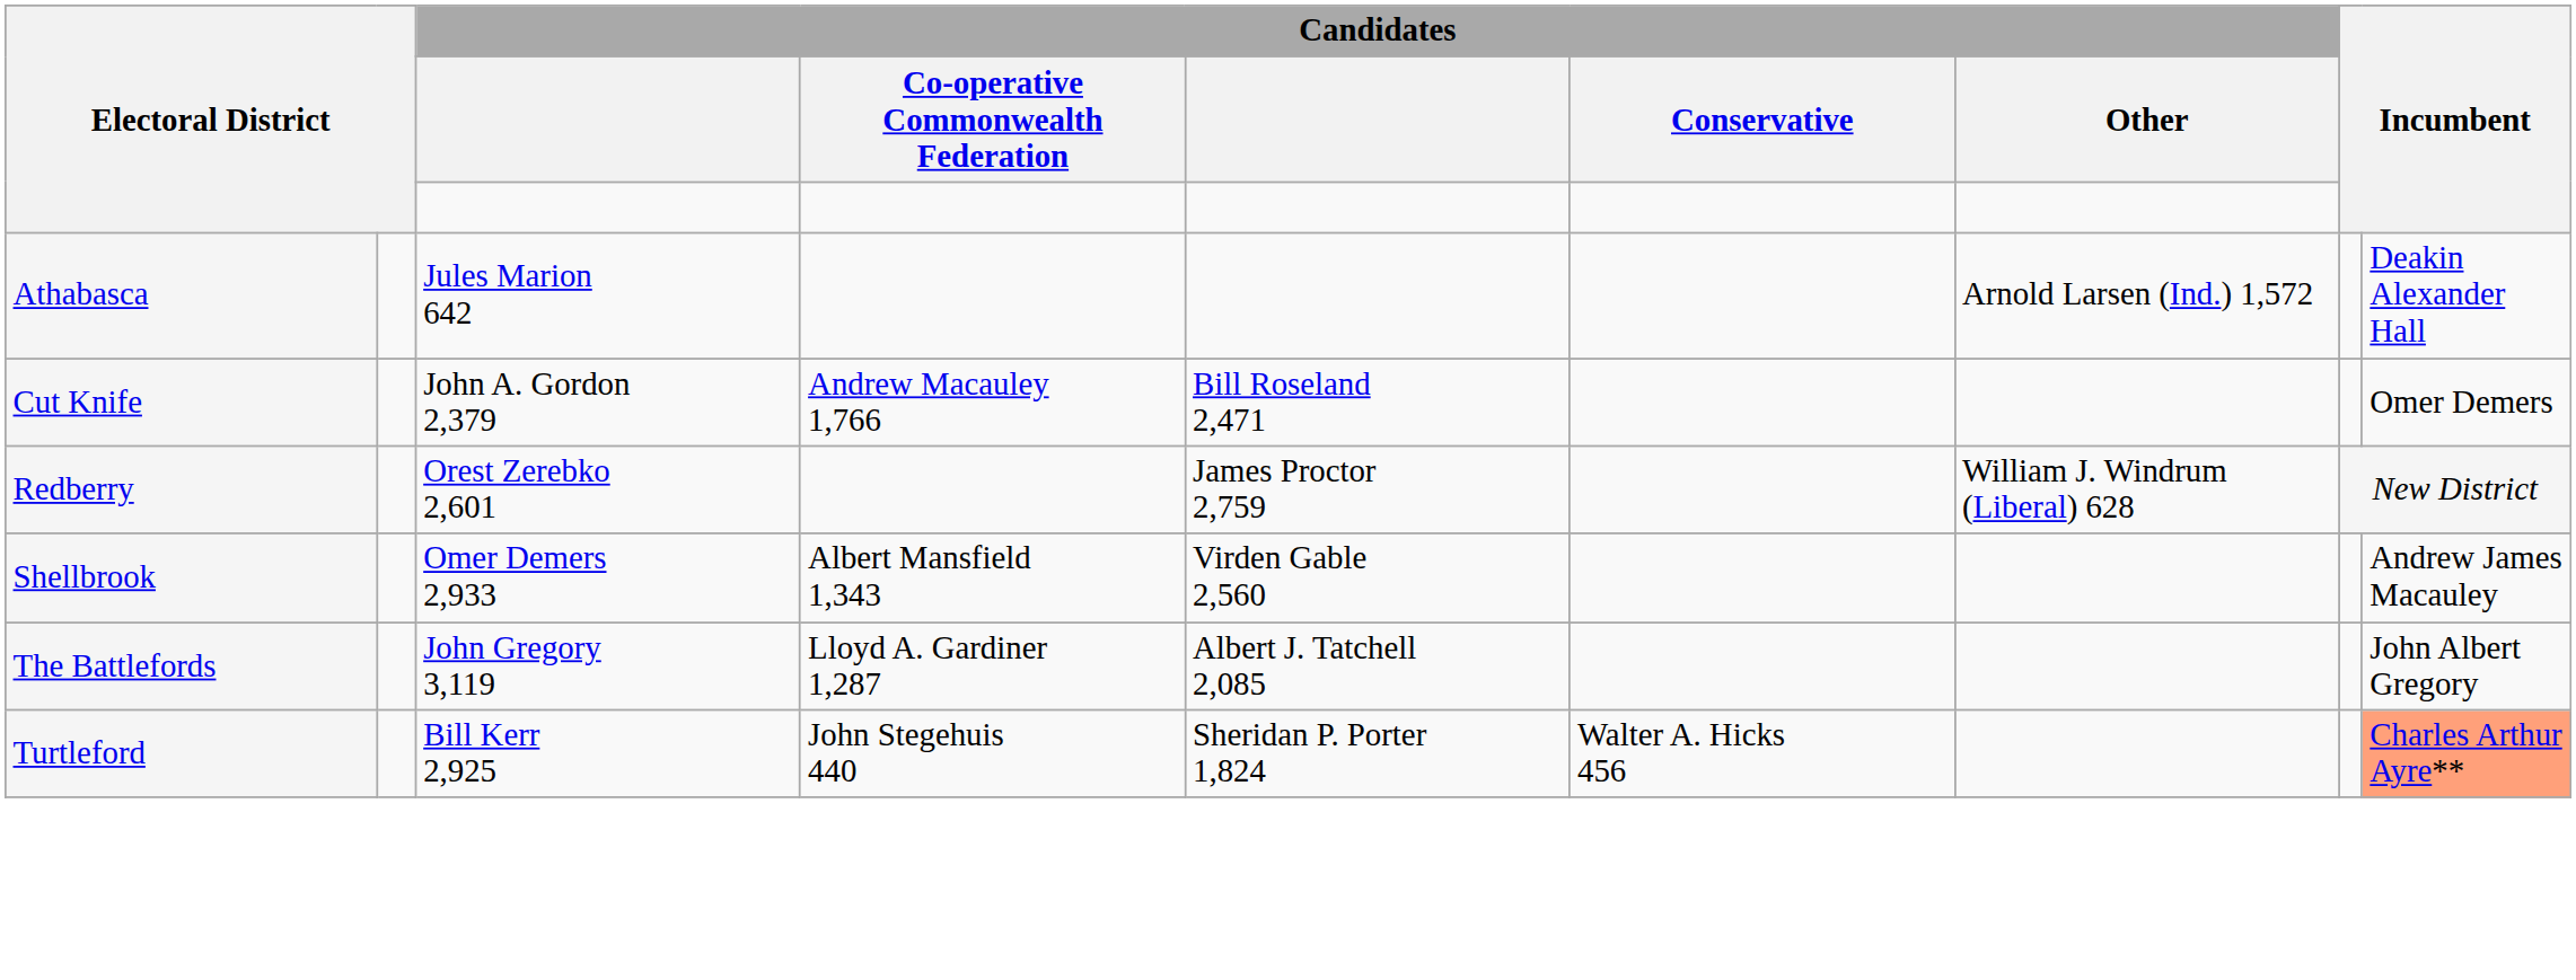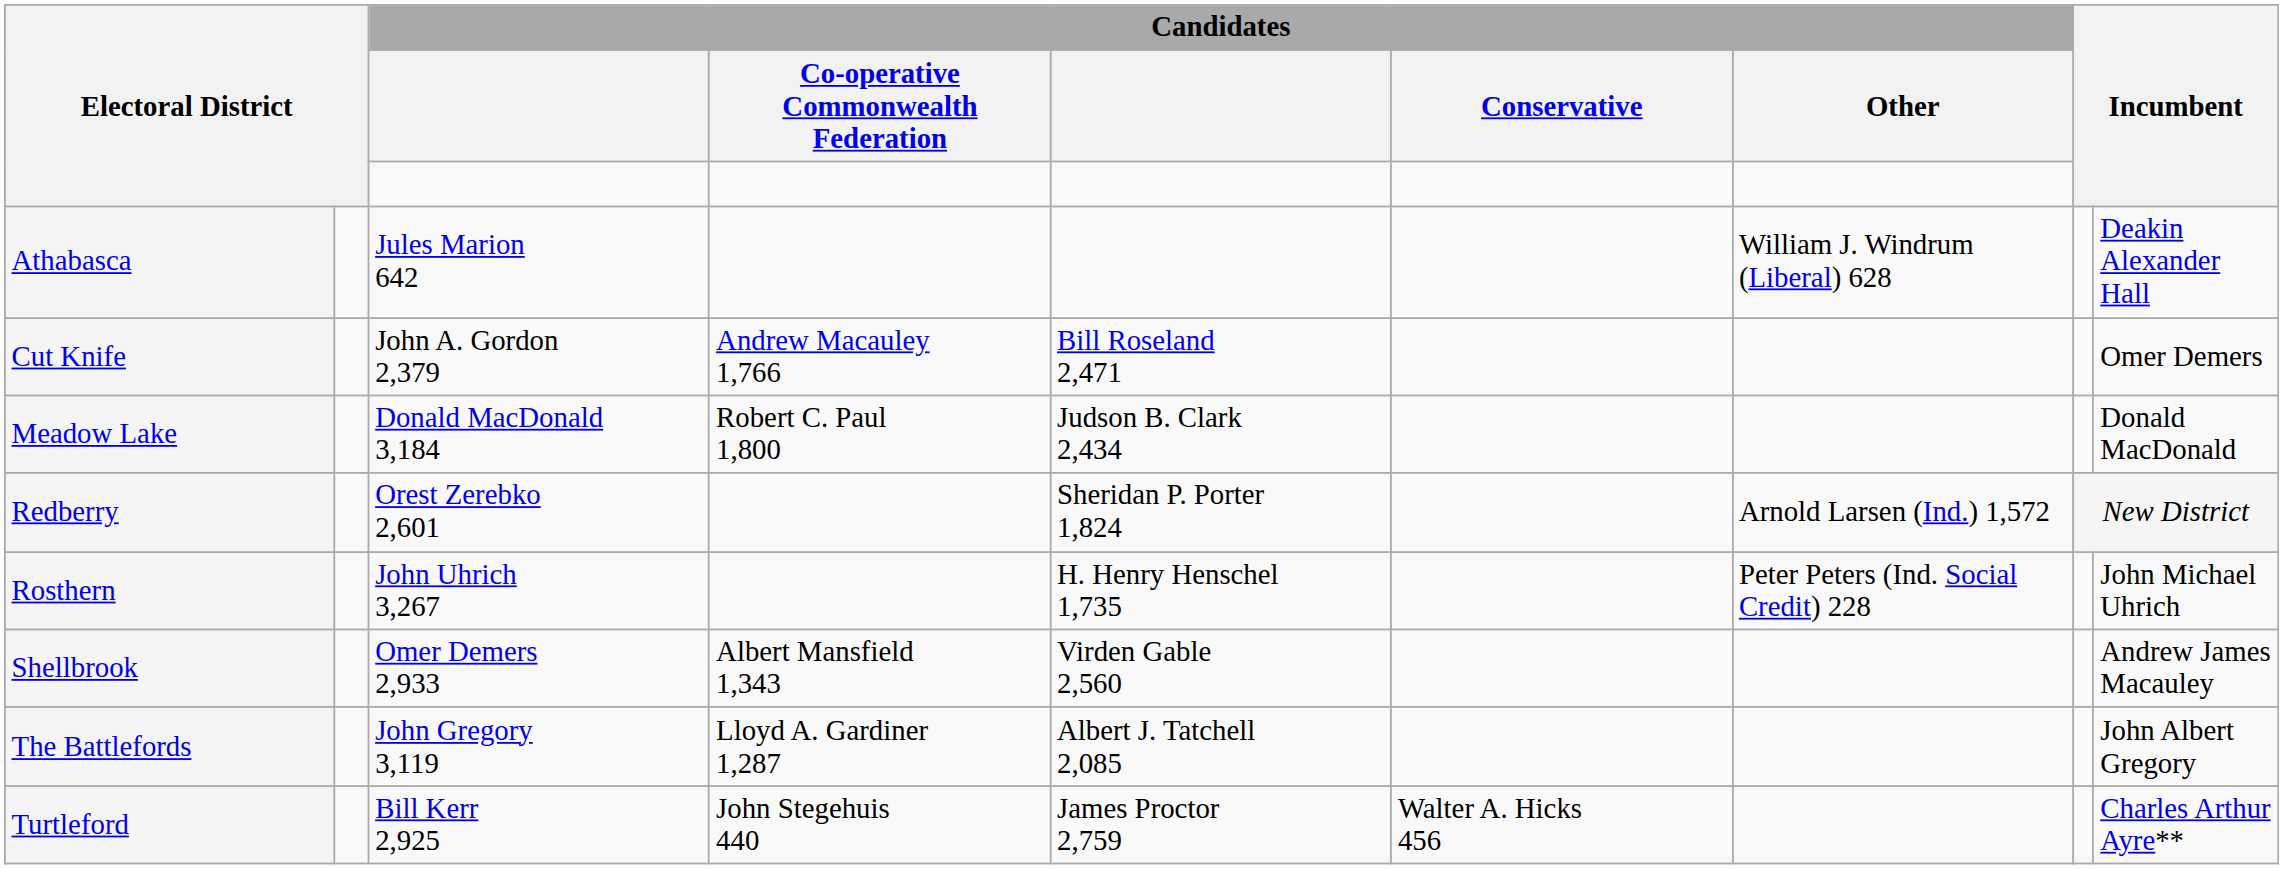Athabasca | Candidates / Other: Arnold Larsen (Ind.) 1,572 -> William J. Windrum (Liberal) 628
+ row: Meadow Lake | Donald MacDonald 3,184 | Robert C. Paul 1,800 | Judson B. Clark 2,434 | Donald MacDonald
Redberry | column 5: James Proctor 2,759 -> Sheridan P. Porter 1,824
Redberry | Candidates / Other: William J. Windrum (Liberal) 628 -> Arnold Larsen (Ind.) 1,572
+ row: Rosthern | John Uhrich 3,267 | H. Henry Henschel 1,735 | Peter Peters (Ind. Social Credit) 228 | John Michael Uhrich
Turtleford | column 5: Sheridan P. Porter 1,824 -> James Proctor 2,759
Turtleford | column 9: lightsalmon background -> no background
